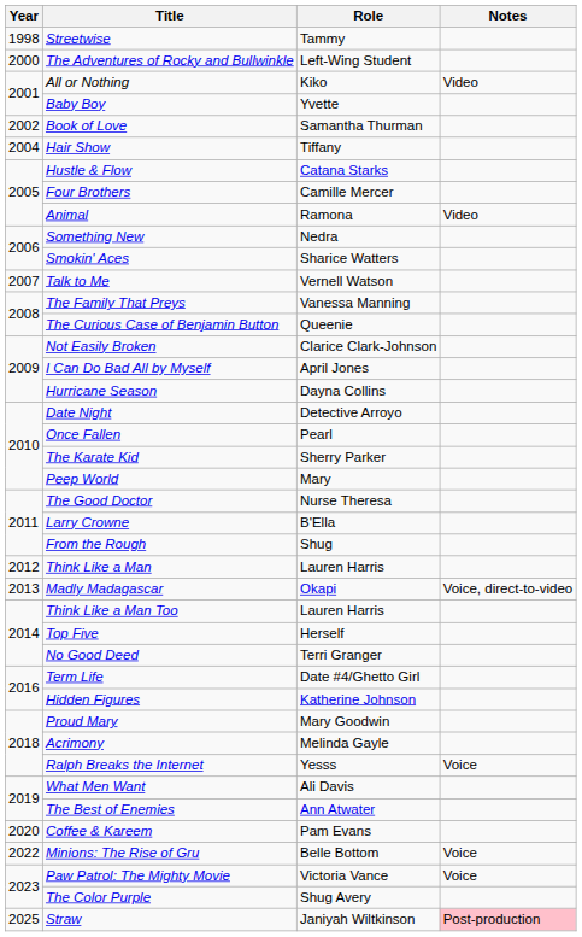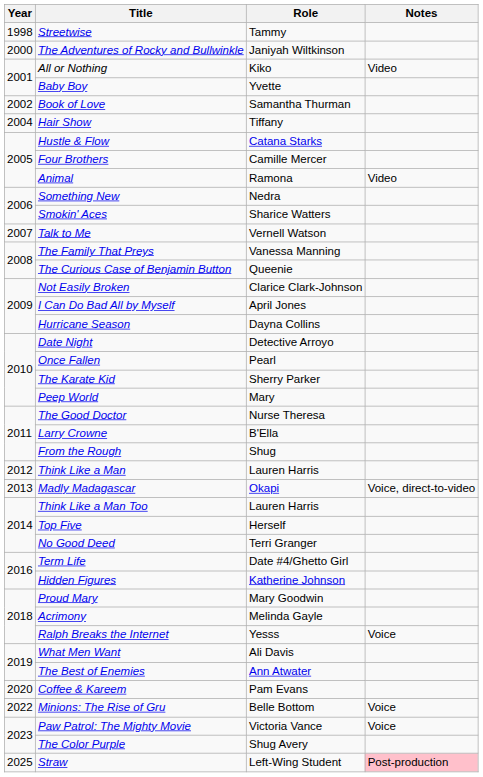The Adventures of Rocky and Bullwinkle | Role: Left-Wing Student -> Janiyah Wiltkinson
Straw | Role: Janiyah Wiltkinson -> Left-Wing Student
